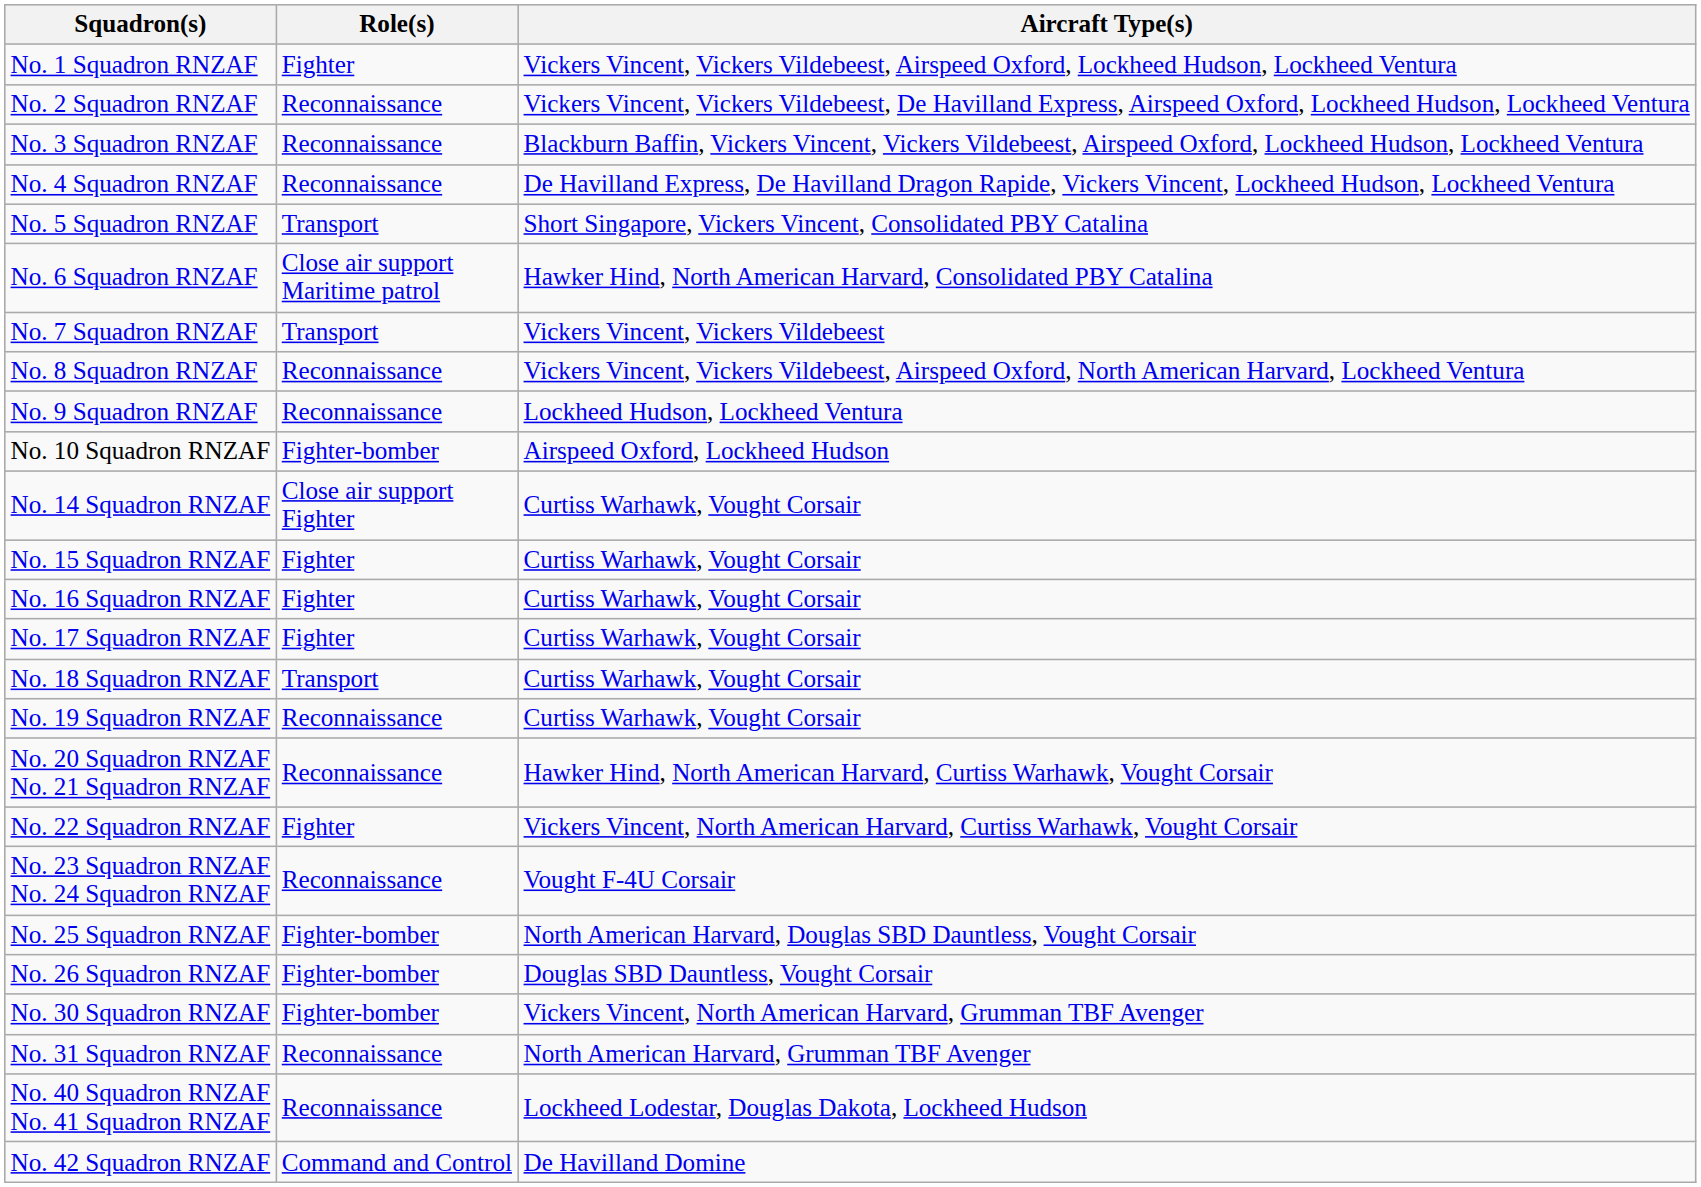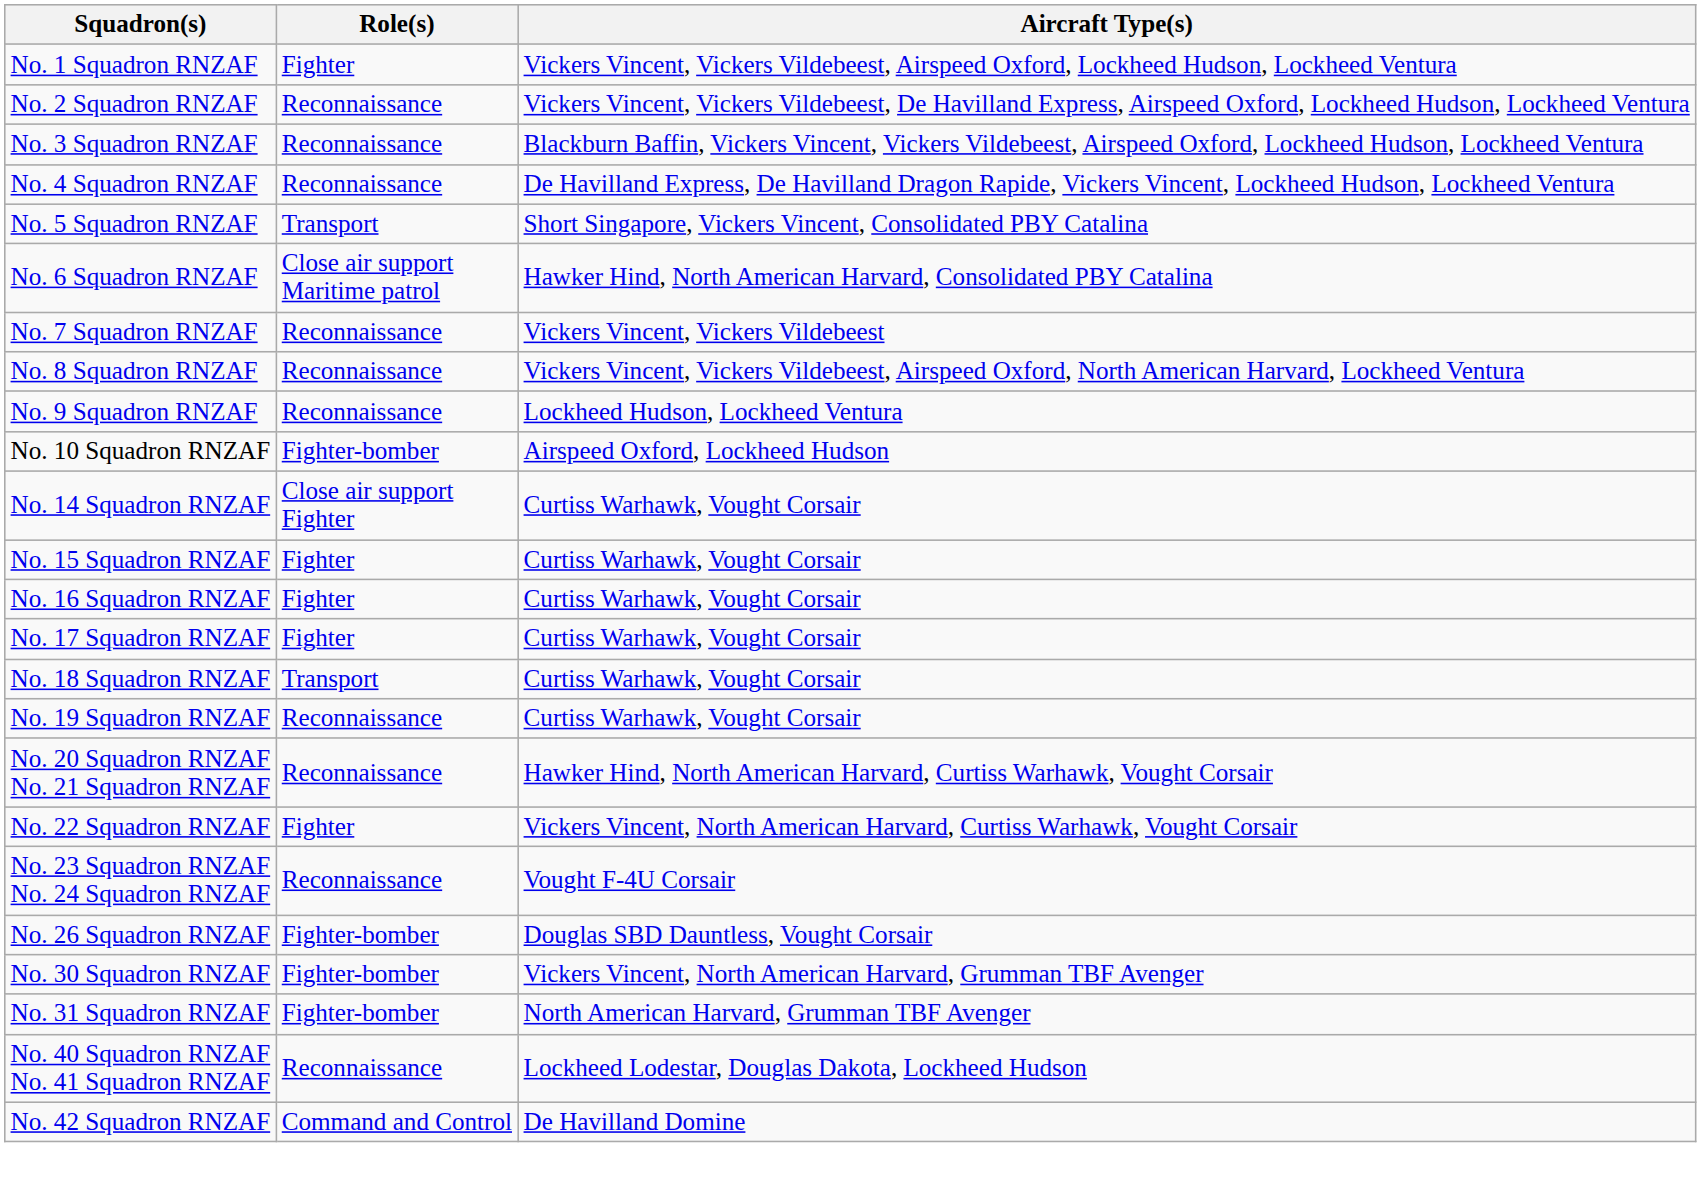No. 7 Squadron RNZAF | Role(s): Transport -> Reconnaissance
- row: No. 25 Squadron RNZAF | Fighter-bomber | North American Harvard, Douglas SBD Dauntless, Vought Corsair
No. 31 Squadron RNZAF | Role(s): Reconnaissance -> Fighter-bomber
